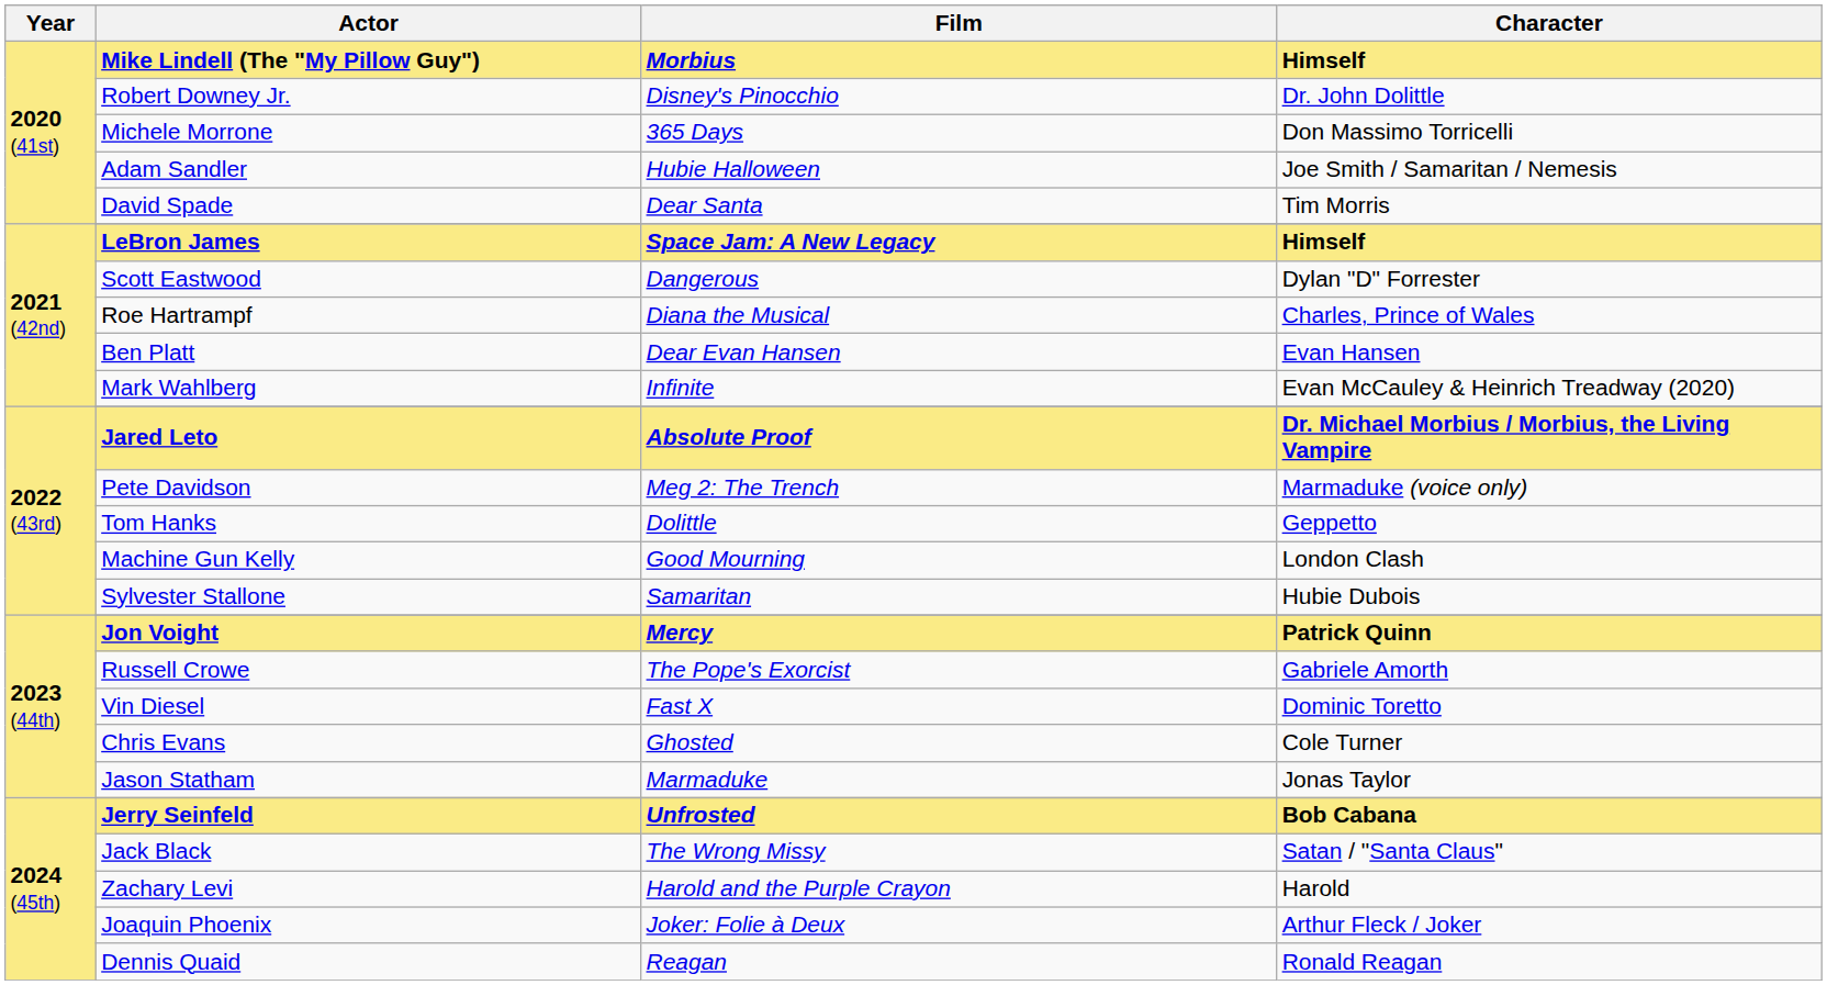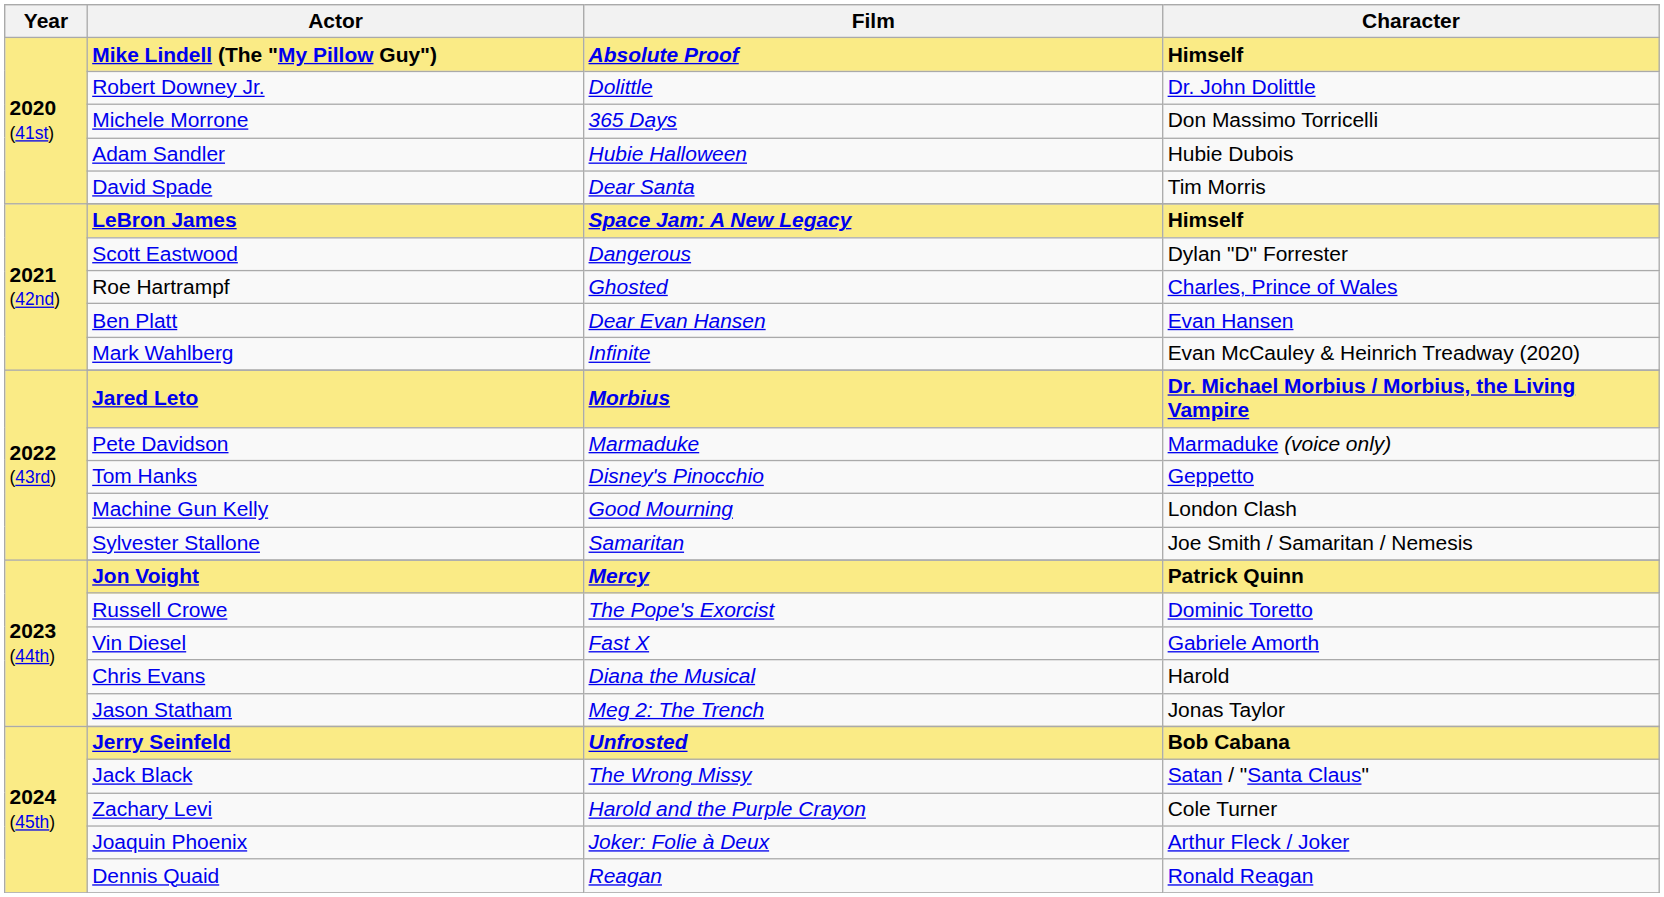Mike Lindell (The "My Pillow Guy") | Film: Morbius -> Absolute Proof
Robert Downey Jr. | Film: Disney's Pinocchio -> Dolittle
Adam Sandler | Character: Joe Smith / Samaritan / Nemesis -> Hubie Dubois
Roe Hartrampf | Film: Diana the Musical -> Ghosted
Jared Leto | Film: Absolute Proof -> Morbius
Pete Davidson | Film: Meg 2: The Trench -> Marmaduke
Tom Hanks | Film: Dolittle -> Disney's Pinocchio
Sylvester Stallone | Character: Hubie Dubois -> Joe Smith / Samaritan / Nemesis
Russell Crowe | Character: Gabriele Amorth -> Dominic Toretto
Vin Diesel | Character: Dominic Toretto -> Gabriele Amorth
Chris Evans | Film: Ghosted -> Diana the Musical
Chris Evans | Character: Cole Turner -> Harold
Jason Statham | Film: Marmaduke -> Meg 2: The Trench
Zachary Levi | Character: Harold -> Cole Turner
